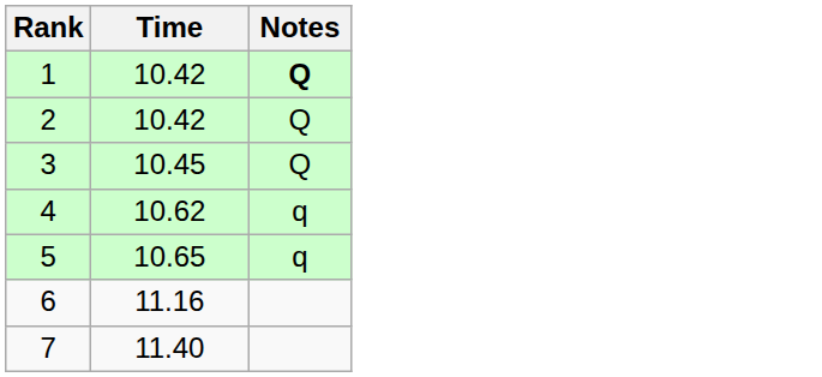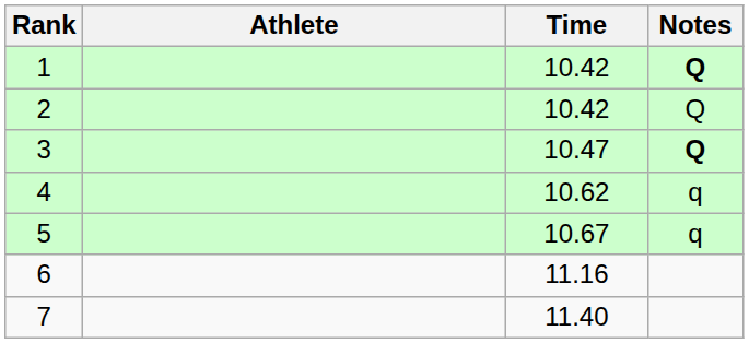+ column: Athlete
3 | Time: 10.45 -> 10.47
3 | Notes: normal -> bold
5 | Time: 10.65 -> 10.67
